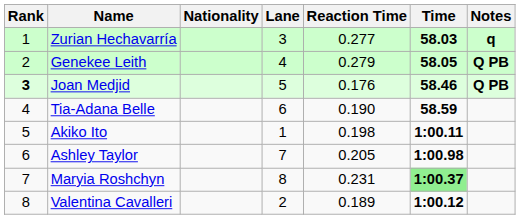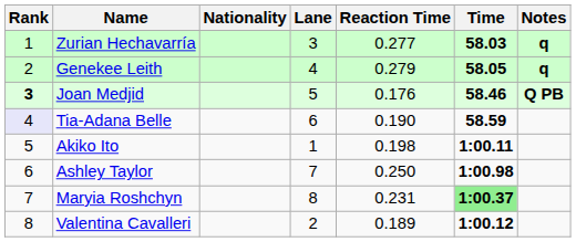Genekee Leith | Notes: Q PB -> q
Tia-Adana Belle | Rank: no background -> lavender background
Ashley Taylor | Reaction Time: 0.205 -> 0.250
